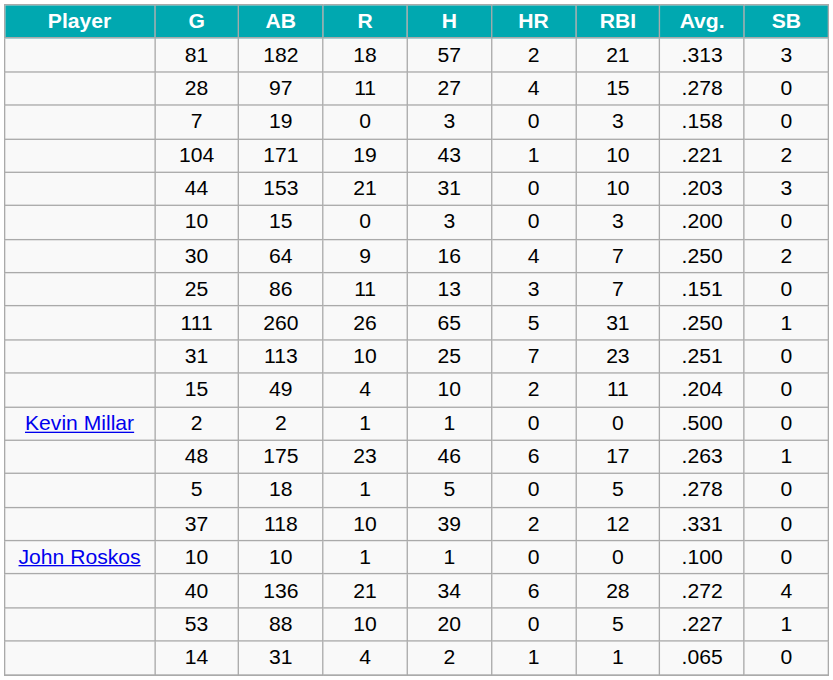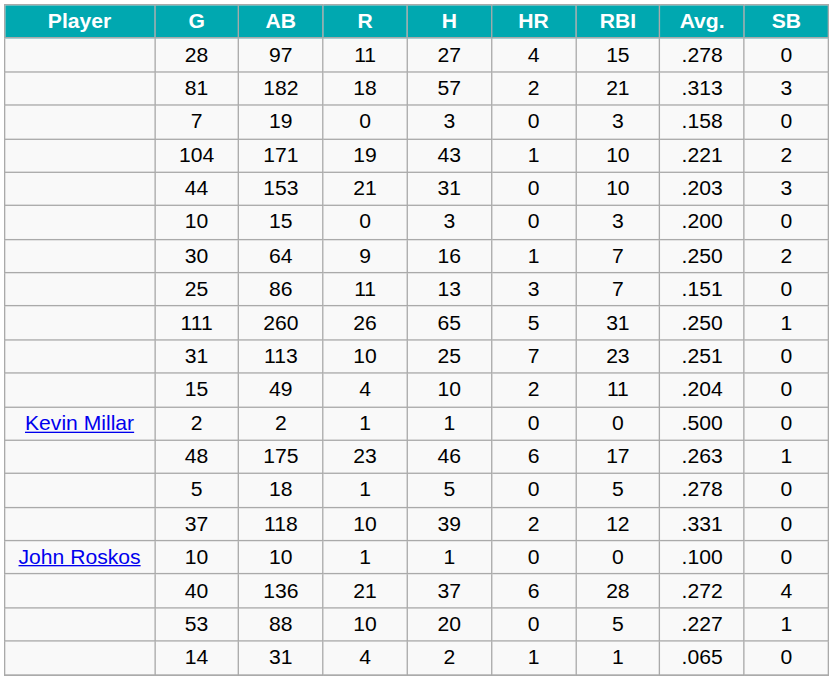rows swapped: 182 <-> 97
64 | HR: 4 -> 1
136 | H: 34 -> 37
